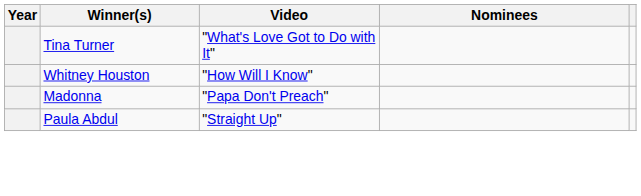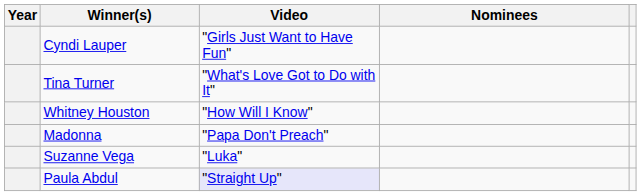+ row: Cyndi Lauper | "Girls Just Want to Have Fun"
+ row: Suzanne Vega | "Luka"
Paula Abdul | Video: no background -> lavender background
